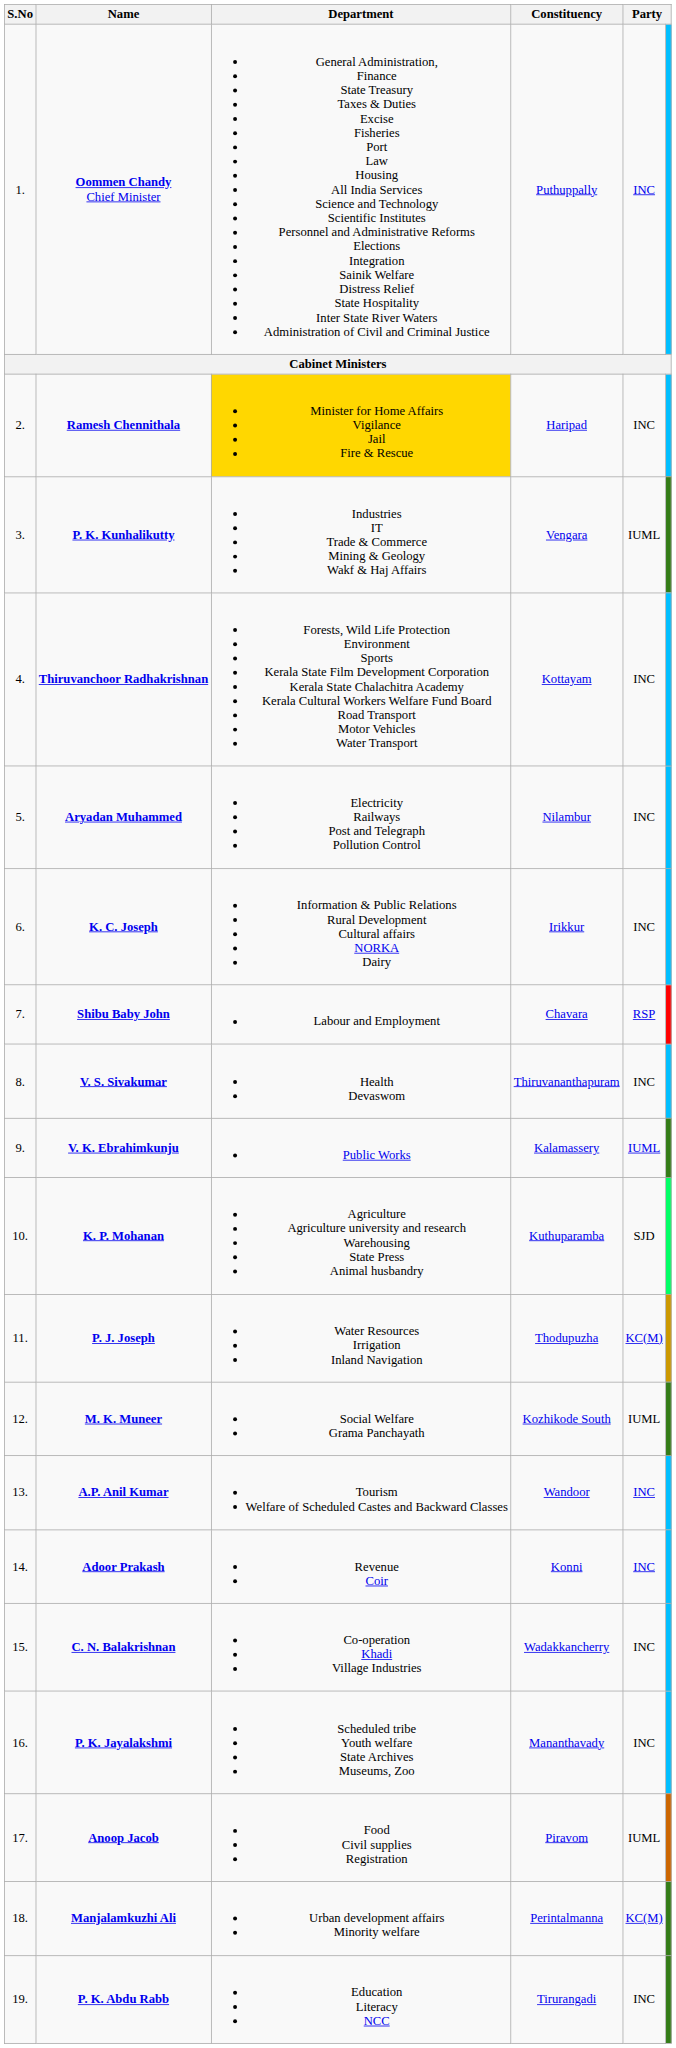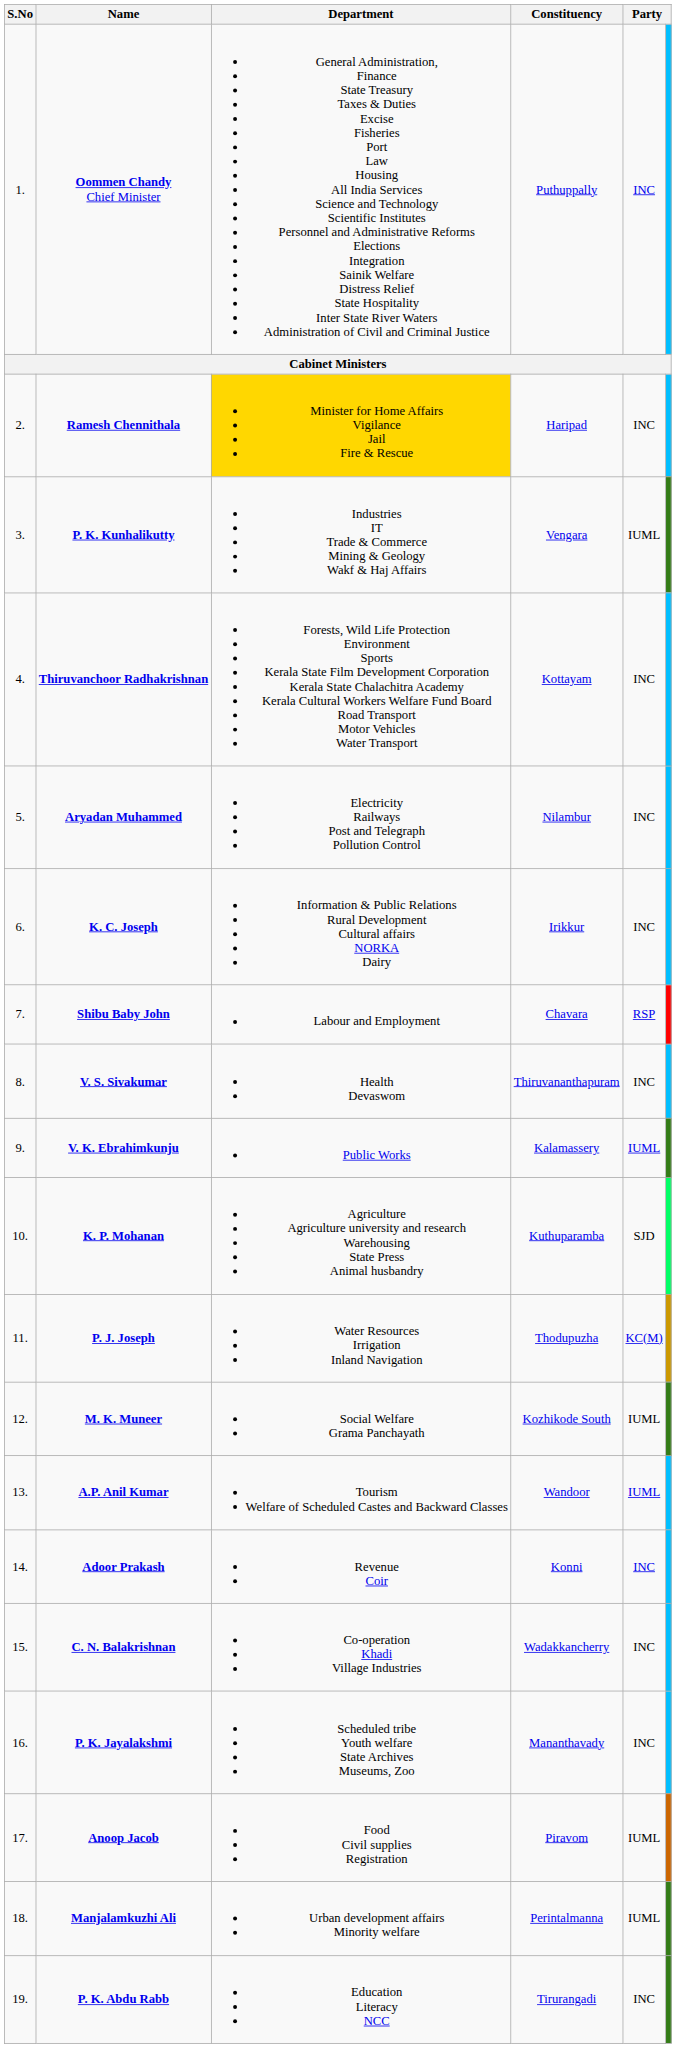A.P. Anil Kumar | column 5: INC -> IUML
Manjalamkuzhi Ali | column 5: KC(M) -> IUML
